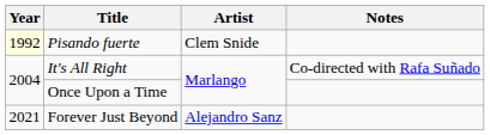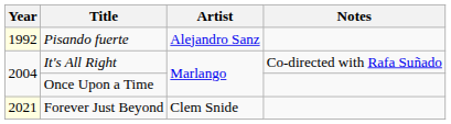Pisando fuerte | Artist: Clem Snide -> Alejandro Sanz
Forever Just Beyond | Year: no background -> lightyellow background
Forever Just Beyond | Artist: Alejandro Sanz -> Clem Snide
